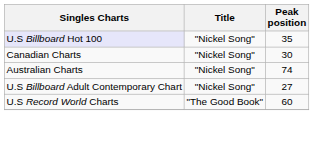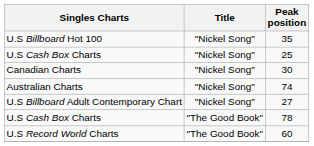35 | Singles Charts: lavender background -> no background
+ row: U.S Cash Box Charts | "Nickel Song" | 25
+ row: U.S Cash Box Charts | "The Good Book" | 78
